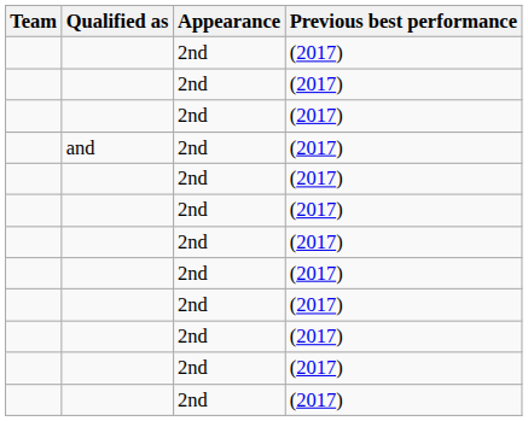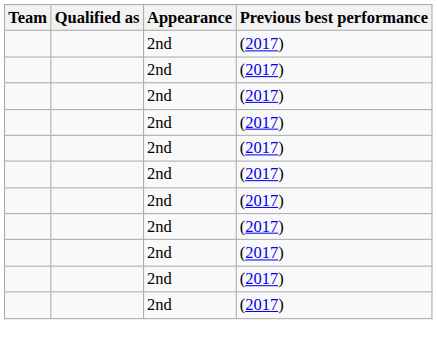- row: and | 2nd | (2017)
